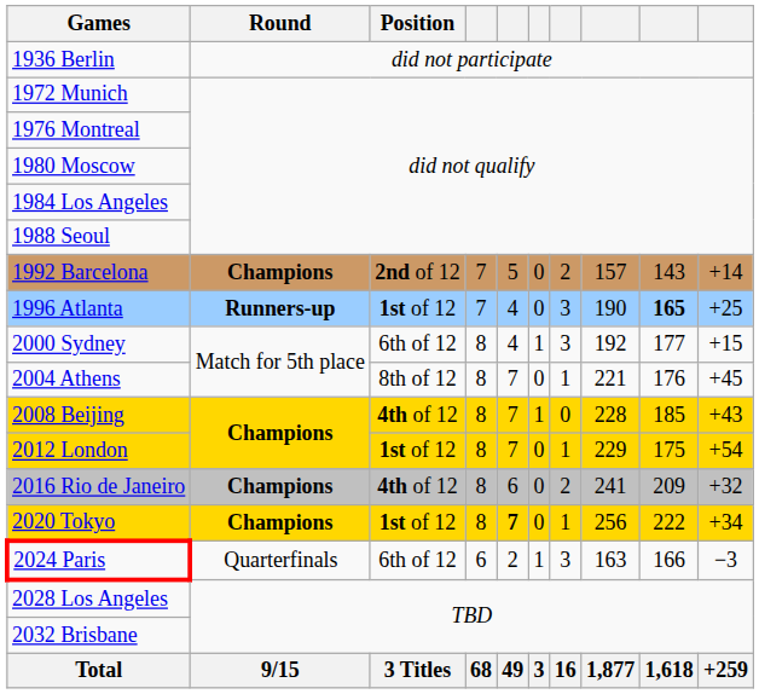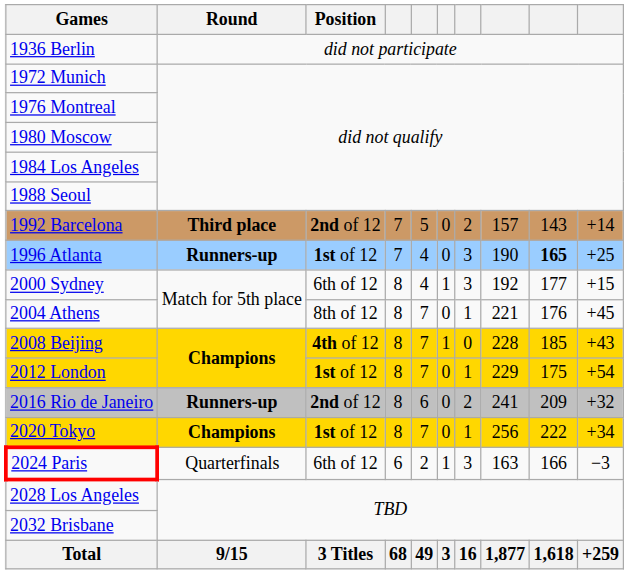1992 Barcelona | Round: Champions -> Third place
2016 Rio de Janeiro | Round: Champions -> Runners-up
2016 Rio de Janeiro | Position: 4th of 12 -> 2nd of 12
2020 Tokyo | column 5: bold -> normal
